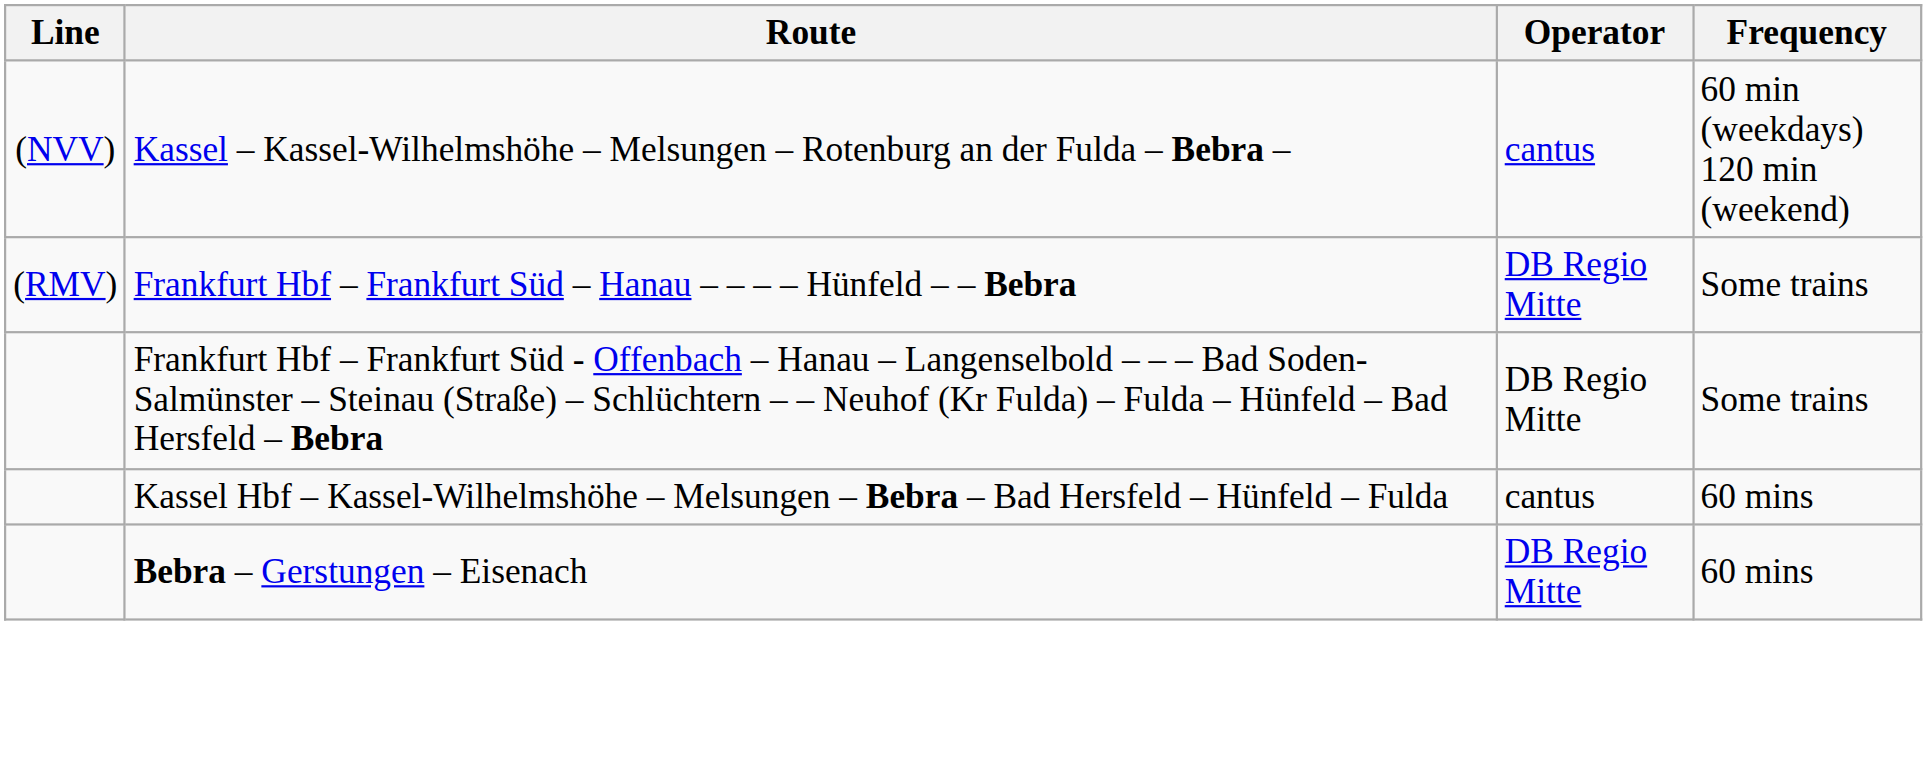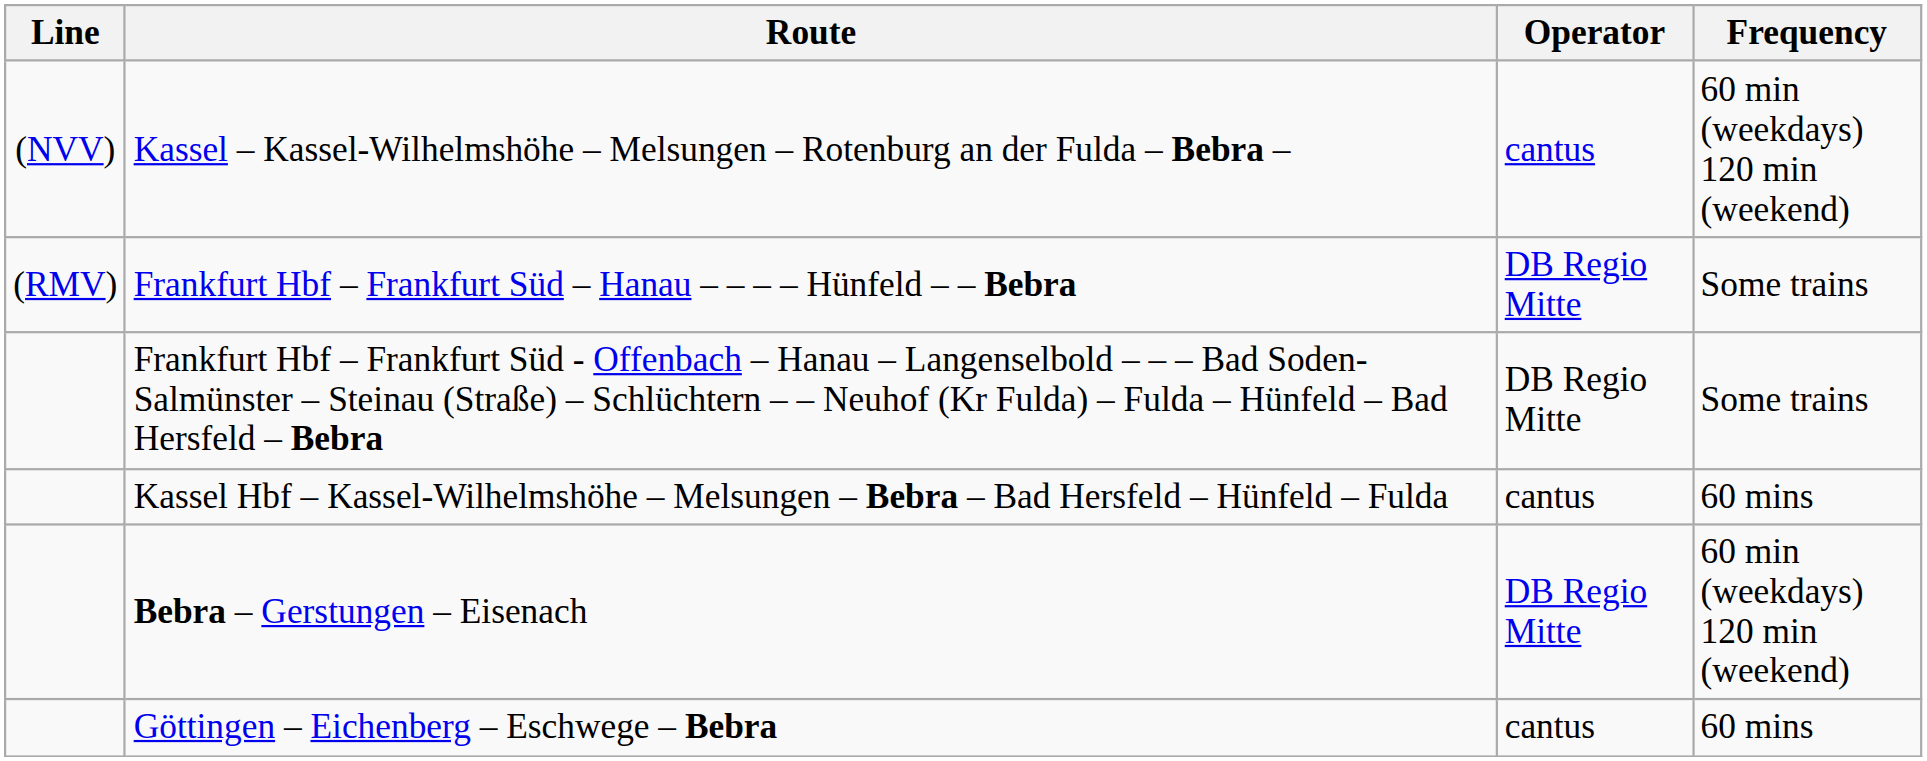Bebra – Gerstungen – Eisenach | Frequency: 60 mins -> 60 min (weekdays) 120 min (weekend)
+ row: Göttingen – Eichenberg – Eschwege – Bebra | cantus | 60 mins
